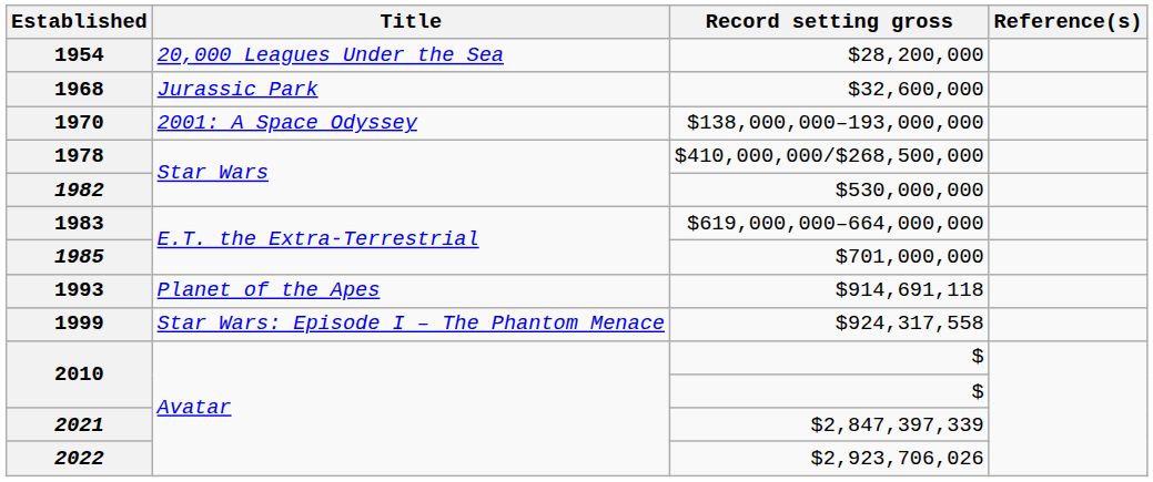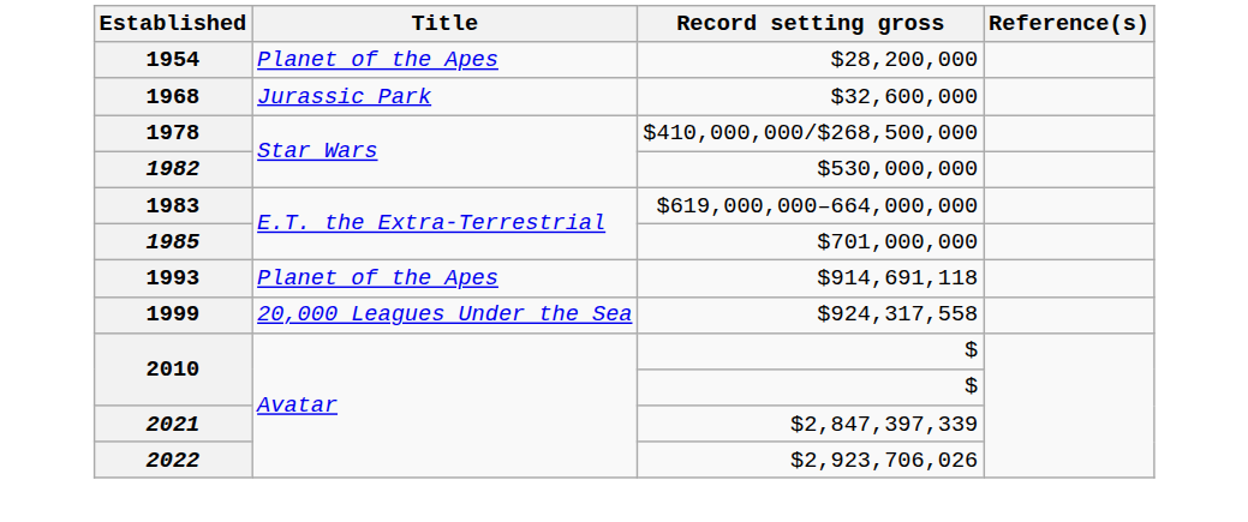1954 | Title: 20,000 Leagues Under the Sea -> Planet of the Apes
- row: 1970 | 2001: A Space Odyssey | $138,000,000–193,000,000
1999 | Title: Star Wars: Episode I – The Phantom Menace -> 20,000 Leagues Under the Sea
